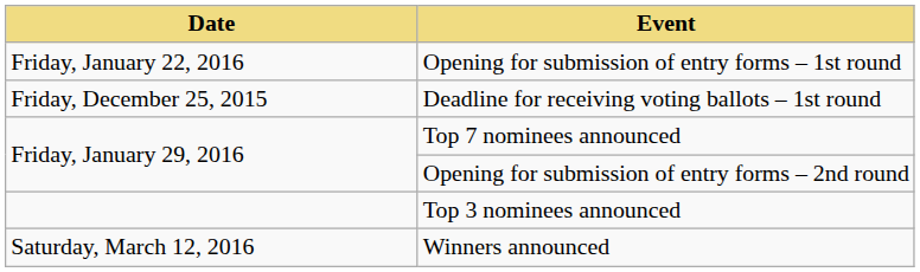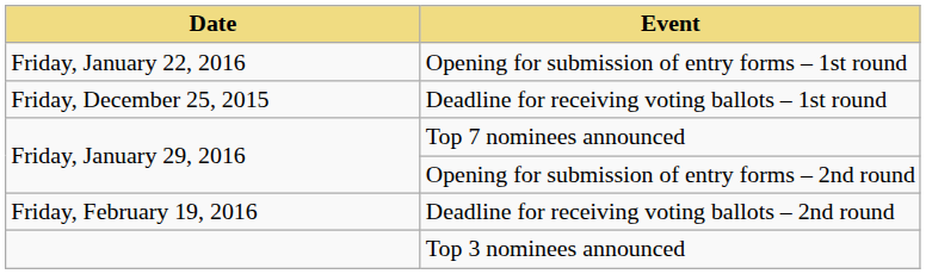+ row: Friday, February 19, 2016 | Deadline for receiving voting ballots – 2nd round
- row: Saturday, March 12, 2016 | Winners announced
